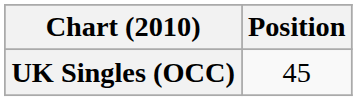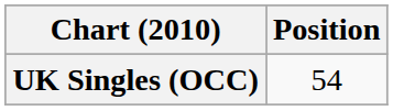UK Singles (OCC) | Position: 45 -> 54
